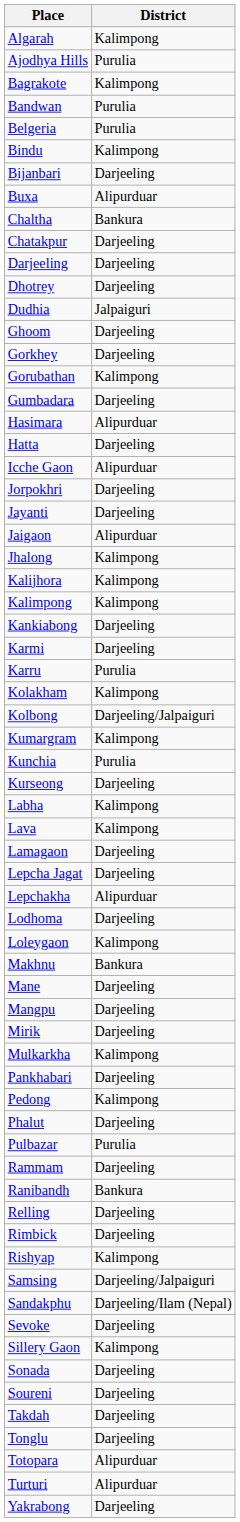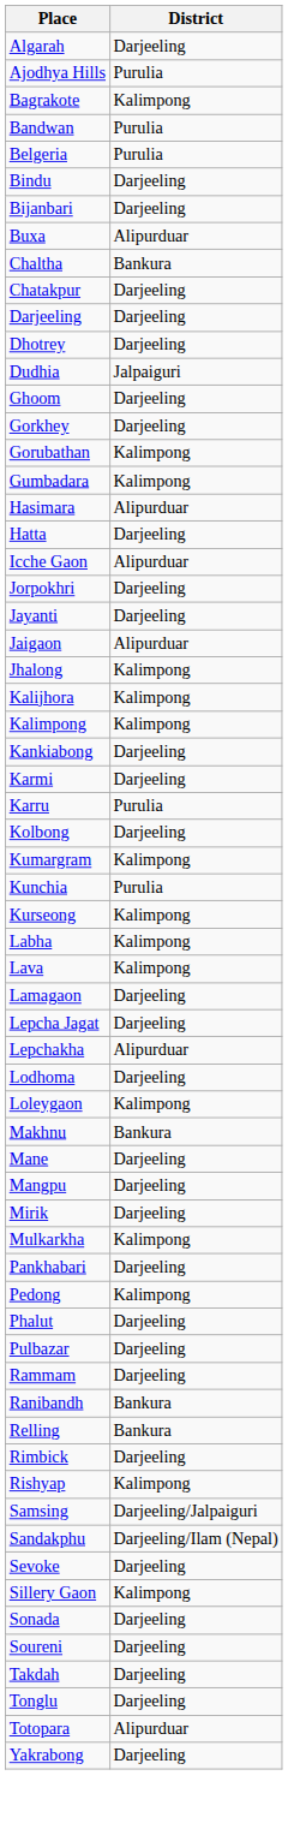Algarah | District: Kalimpong -> Darjeeling
Bindu | District: Kalimpong -> Darjeeling
Gumbadara | District: Darjeeling -> Kalimpong
- row: Kolakham | Kalimpong
Kolbong | District: Darjeeling/Jalpaiguri -> Darjeeling
Kurseong | District: Darjeeling -> Kalimpong
Pulbazar | District: Purulia -> Darjeeling
Relling | District: Darjeeling -> Bankura
- row: Turturi | Alipurduar
